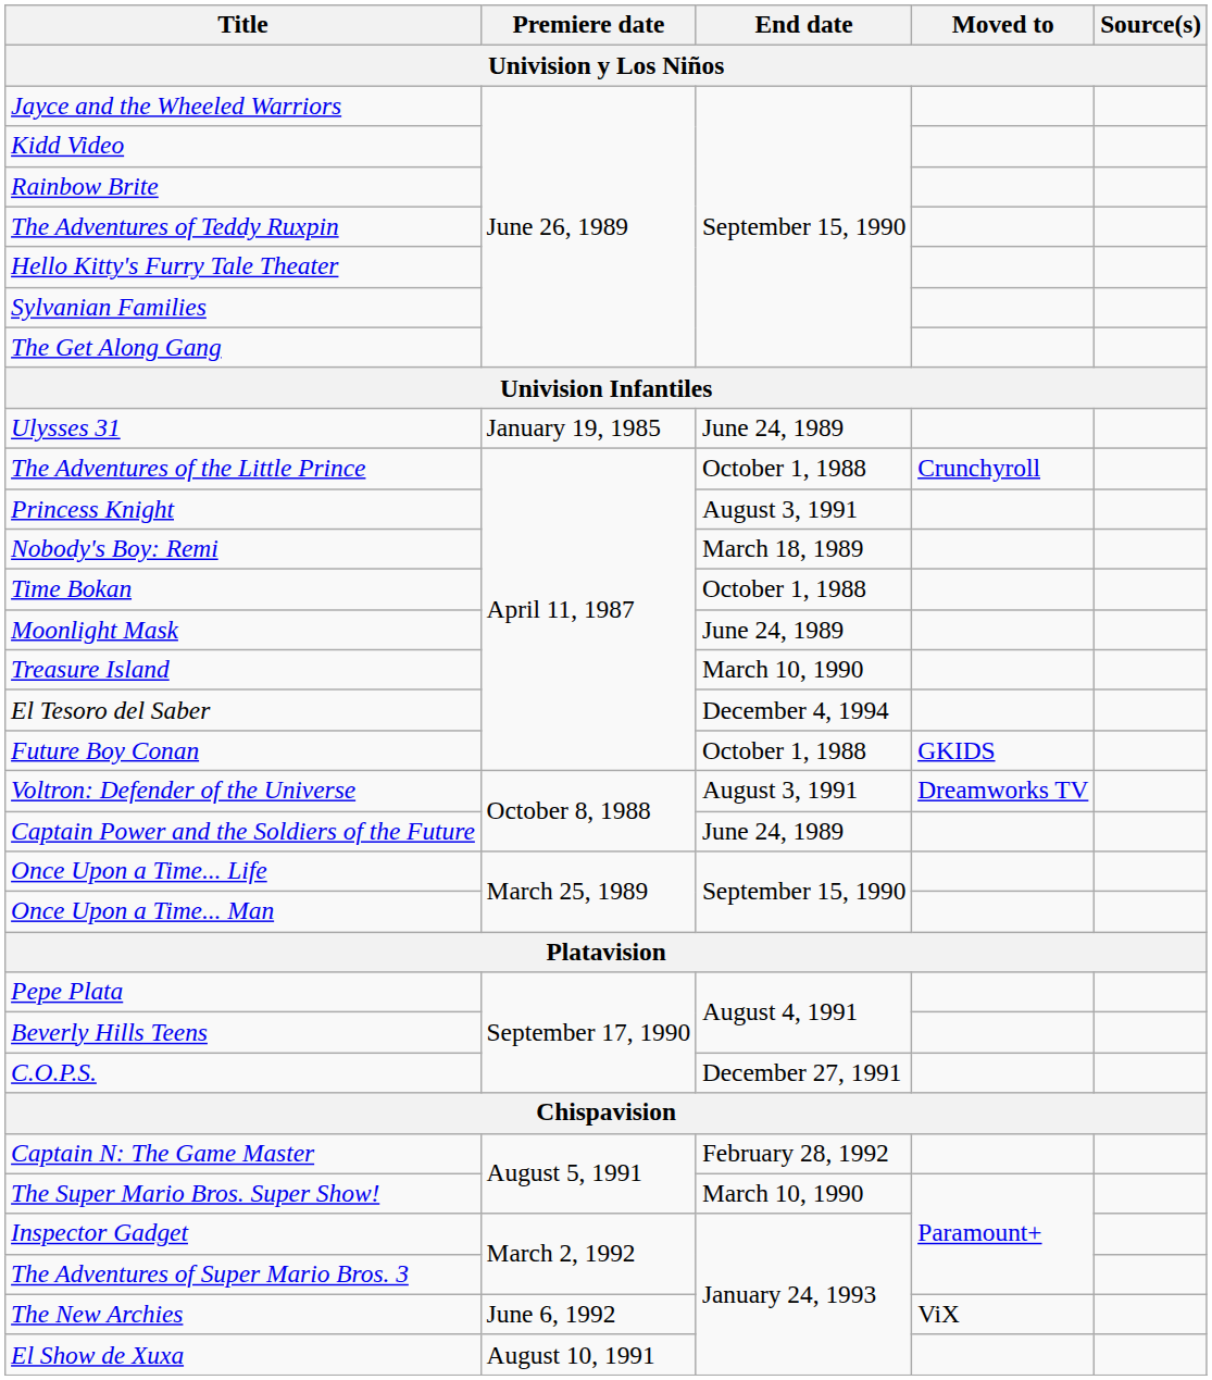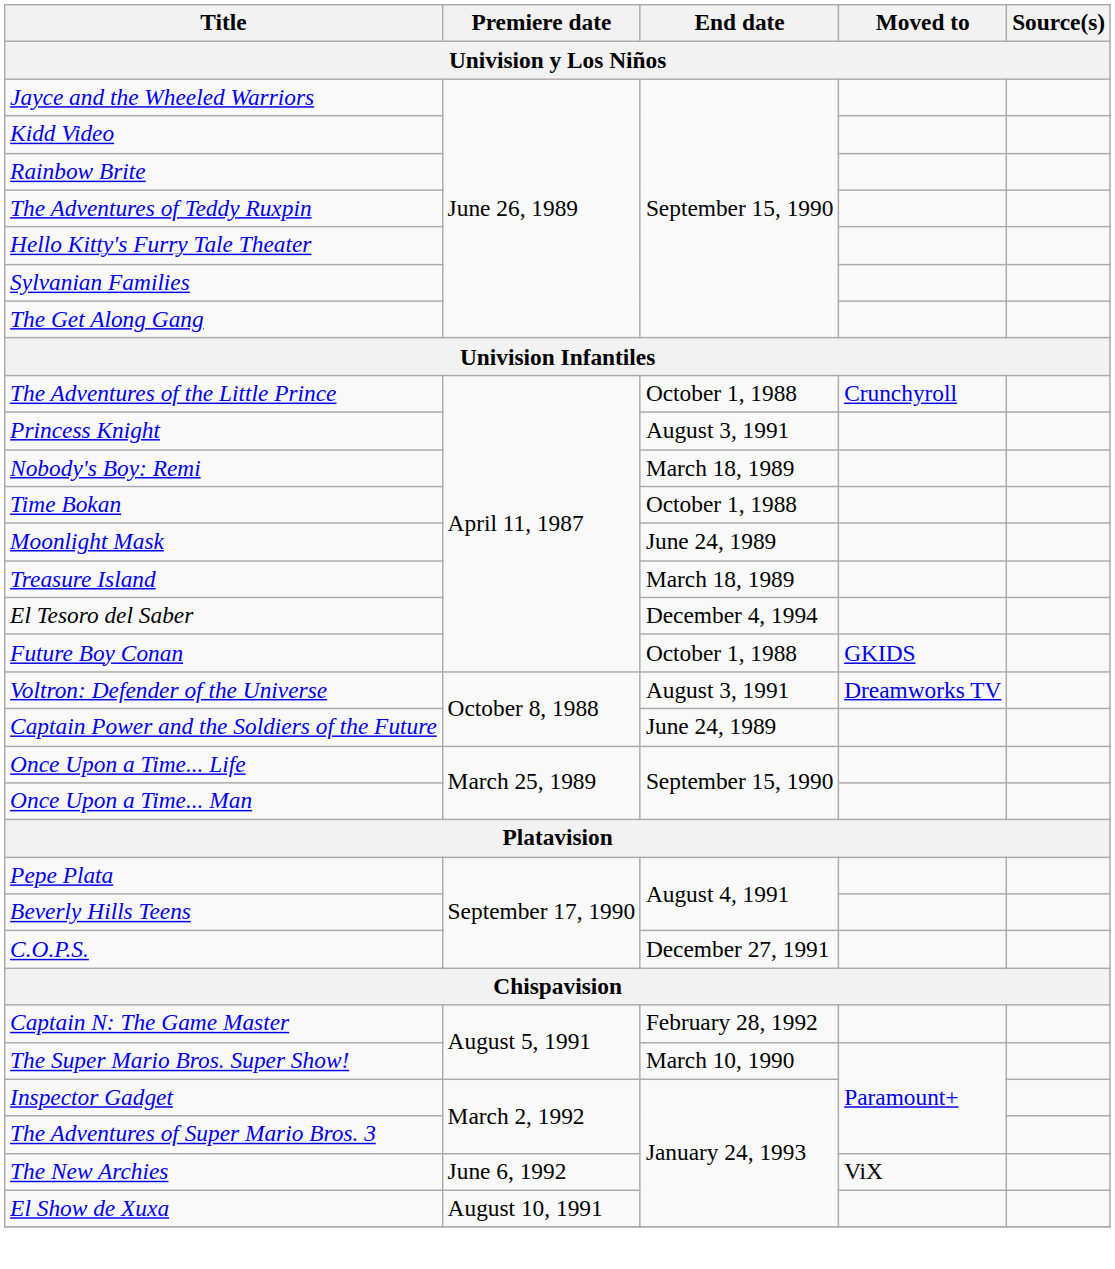- row: Ulysses 31 | January 19, 1985 | June 24, 1989
Treasure Island | End date: March 10, 1990 -> March 18, 1989
